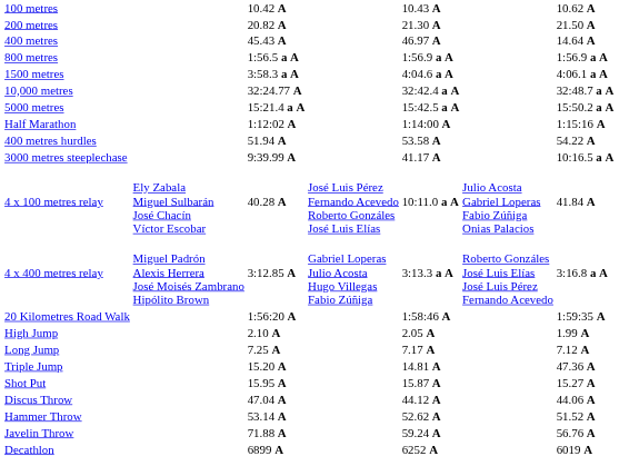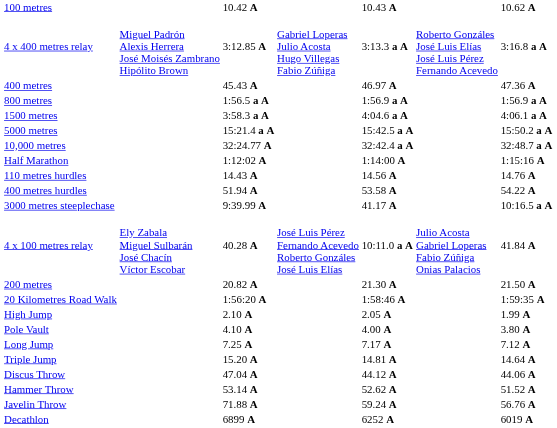rows swapped: 200 metres <-> 4 x 400 metres relay
400 metres | column 7: 14.64 A -> 47.36 A
rows swapped: 5000 metres <-> 10,000 metres
+ row: 110 metres hurdles | 14.43 A | 14.56 A | 14.76 A
+ row: Pole Vault | 4.10 A | 4.00 A | 3.80 A
Triple Jump | column 7: 47.36 A -> 14.64 A
- row: Shot Put | 15.95 A | 15.87 A | 15.27 A
